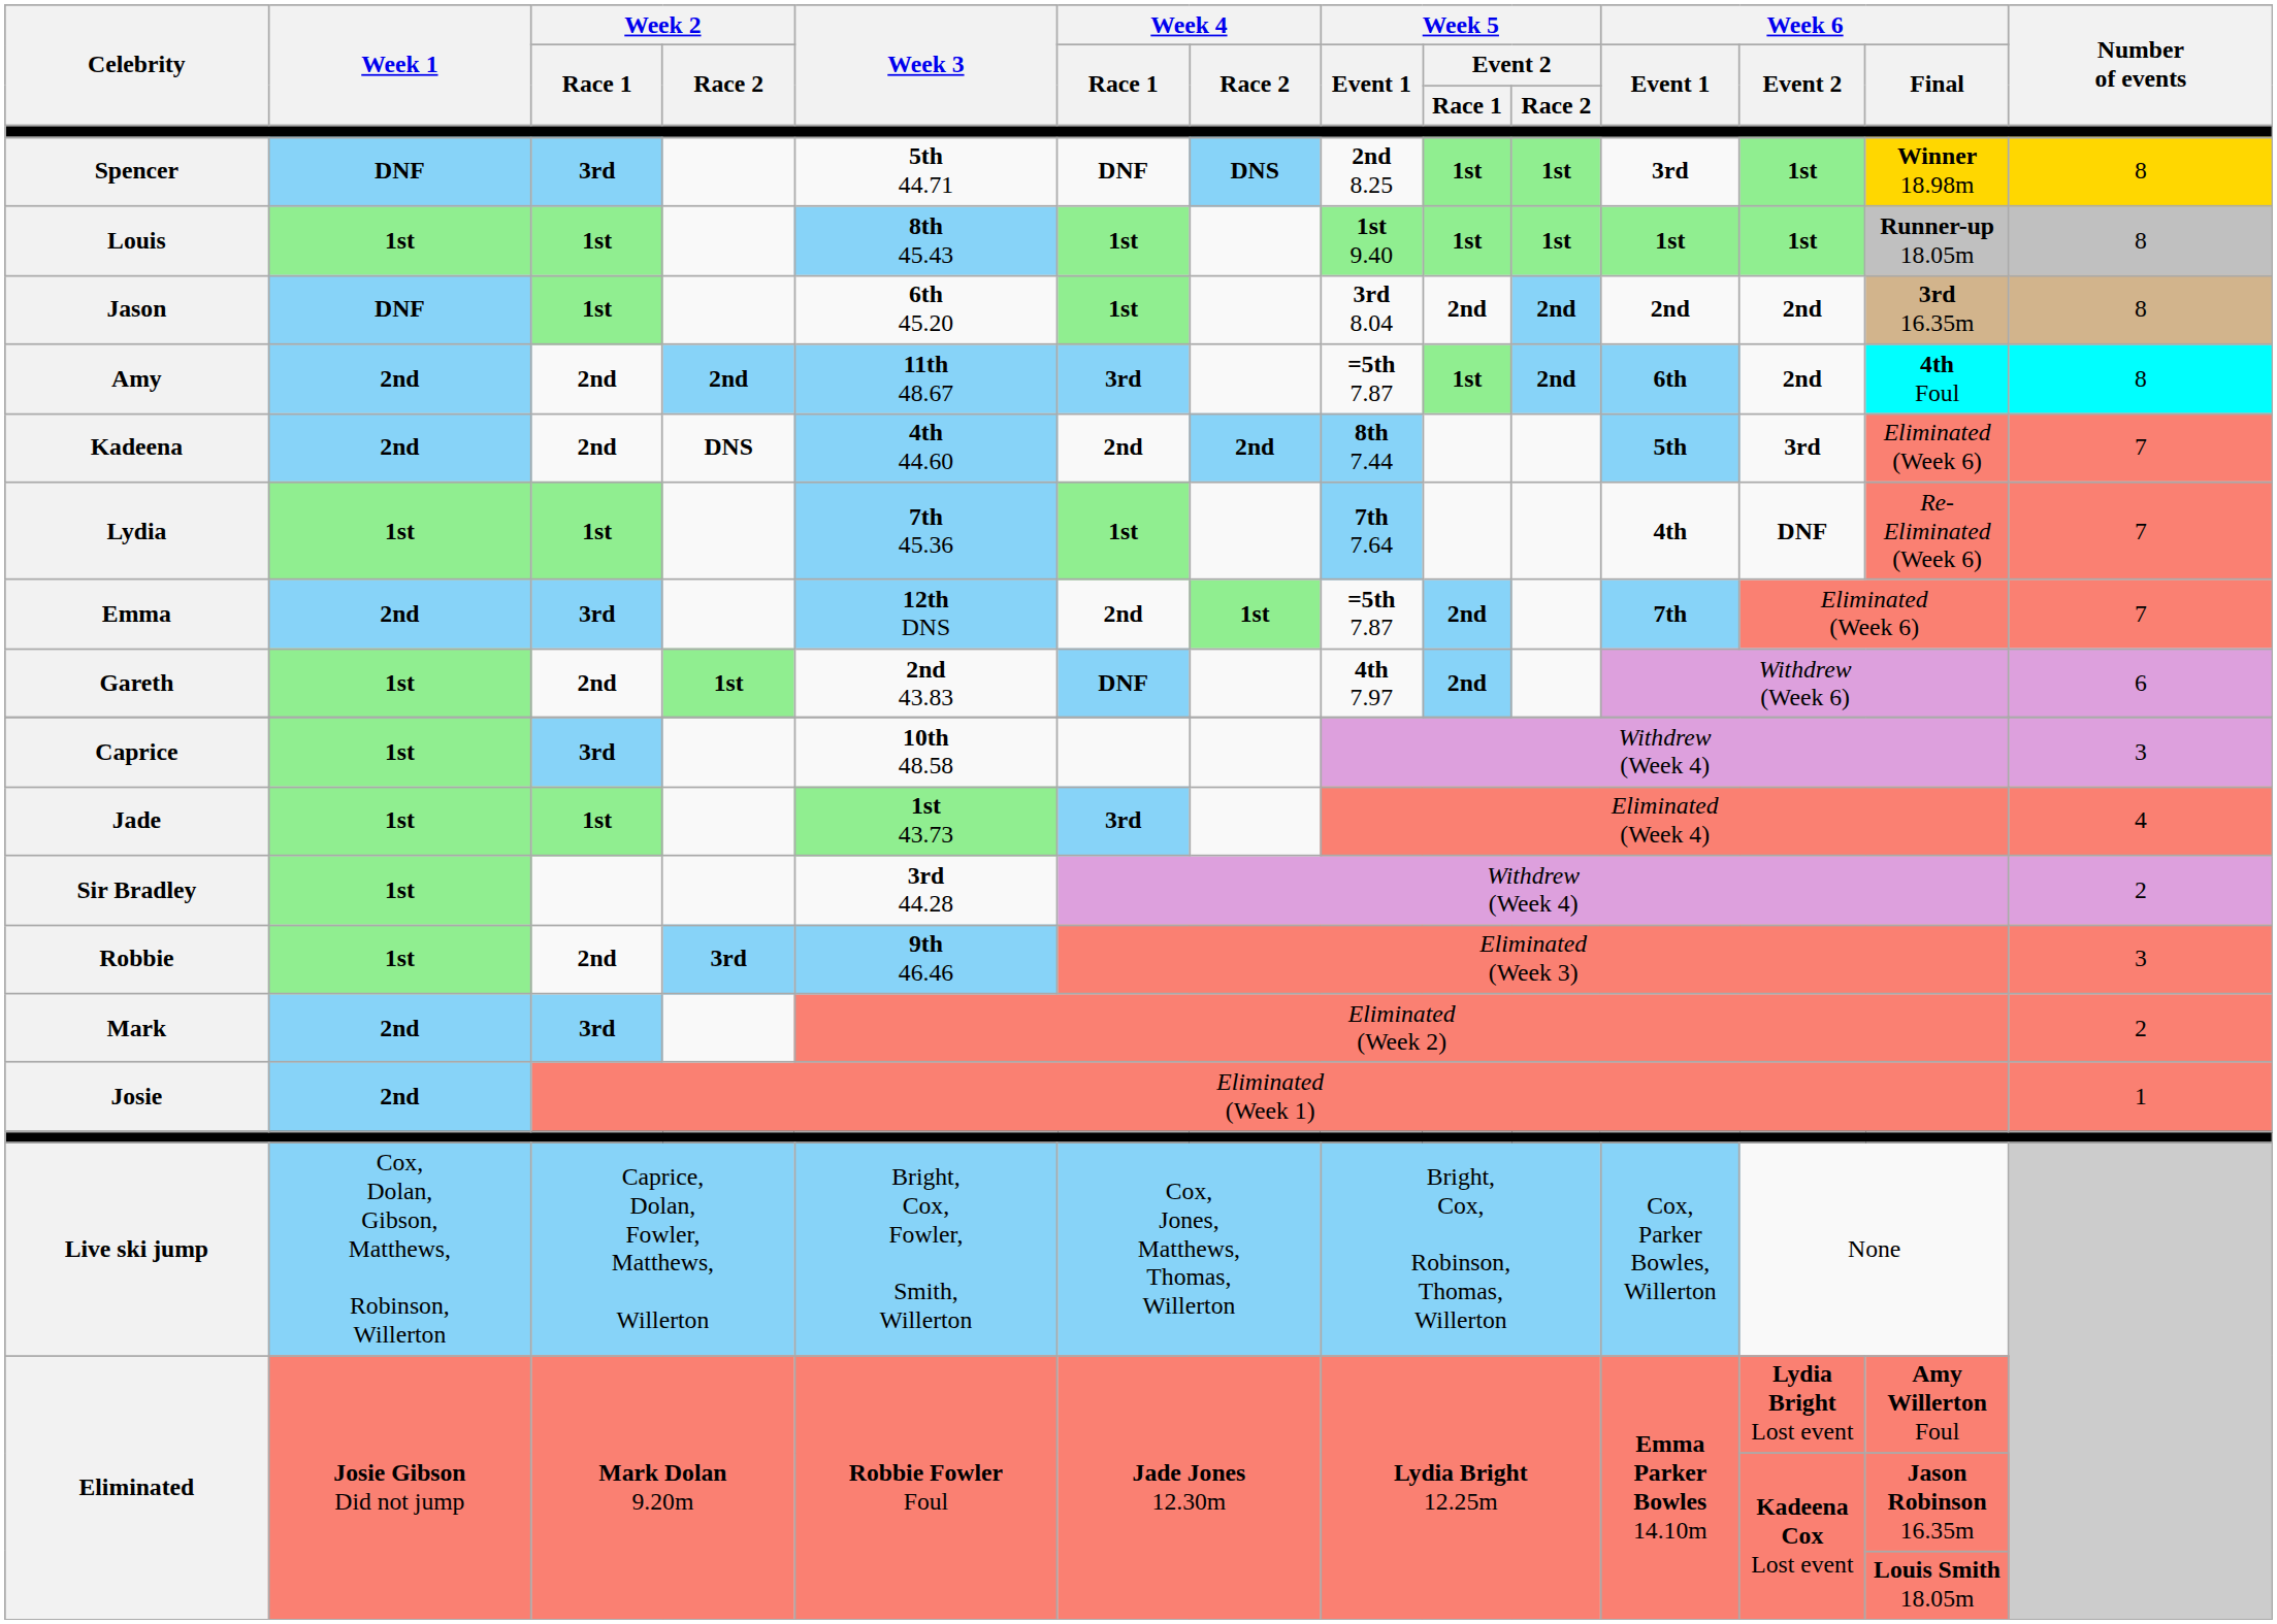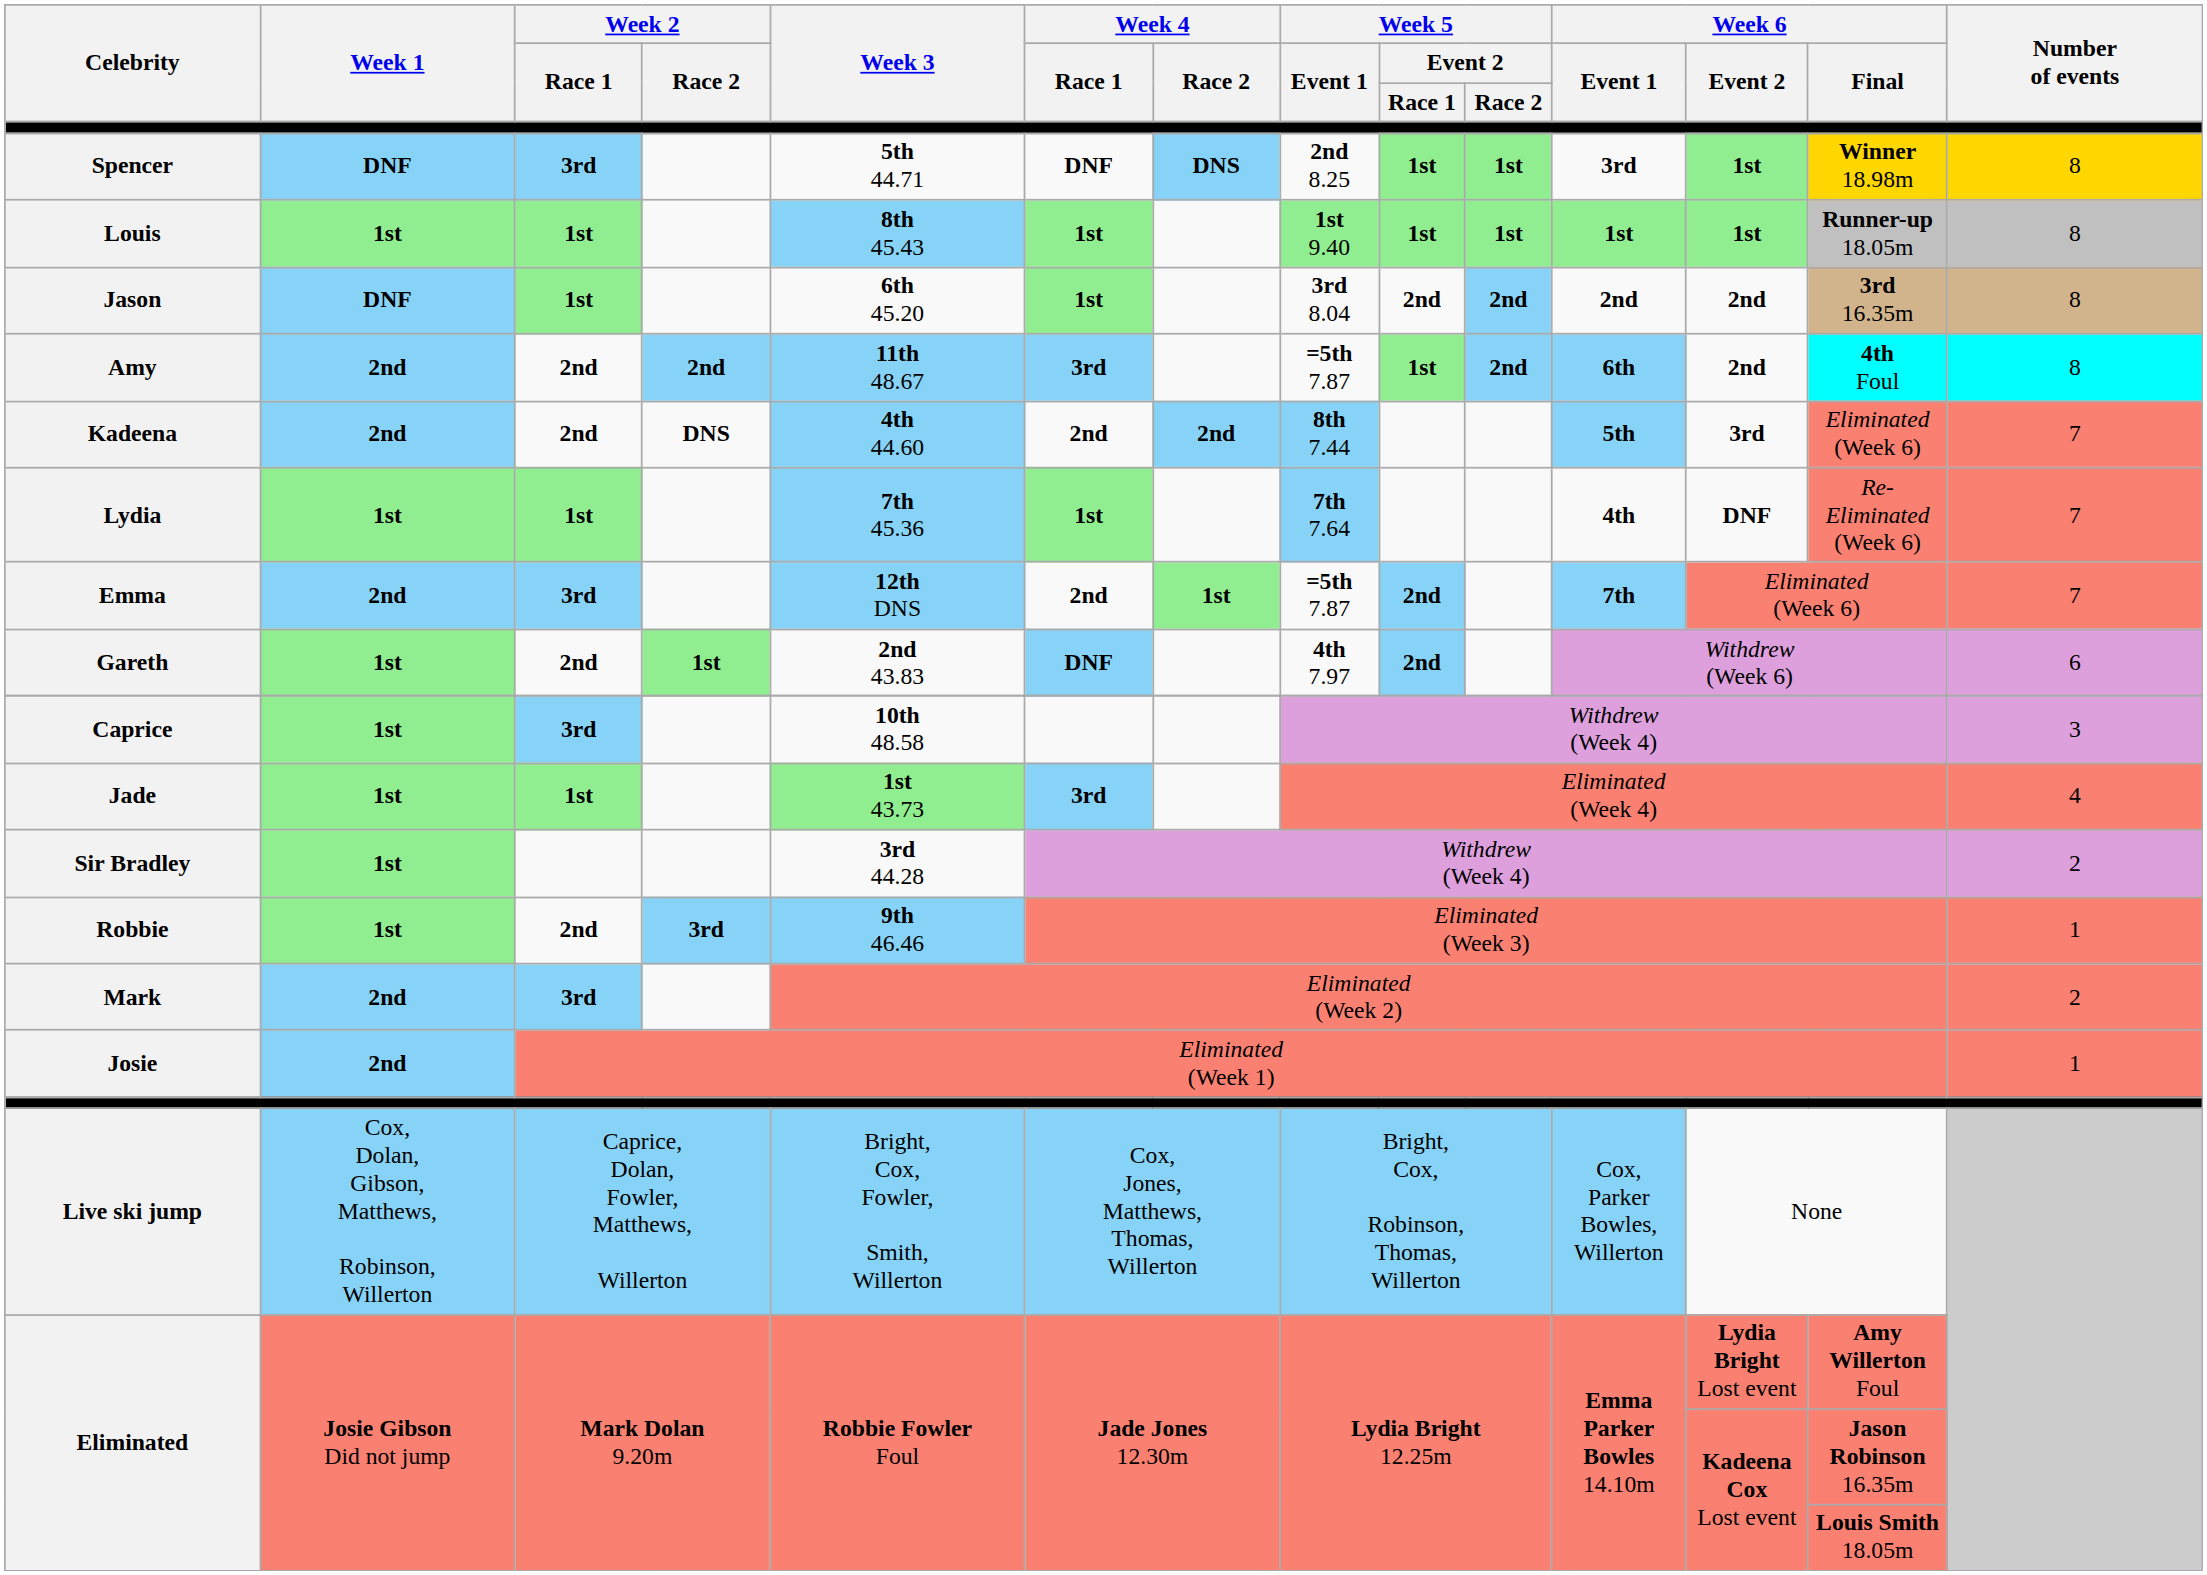Robbie | Number of events: 3 -> 1
